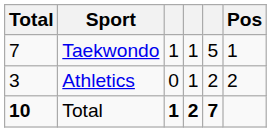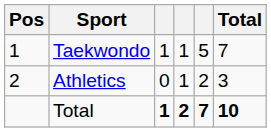columns swapped: Pos <-> Total
